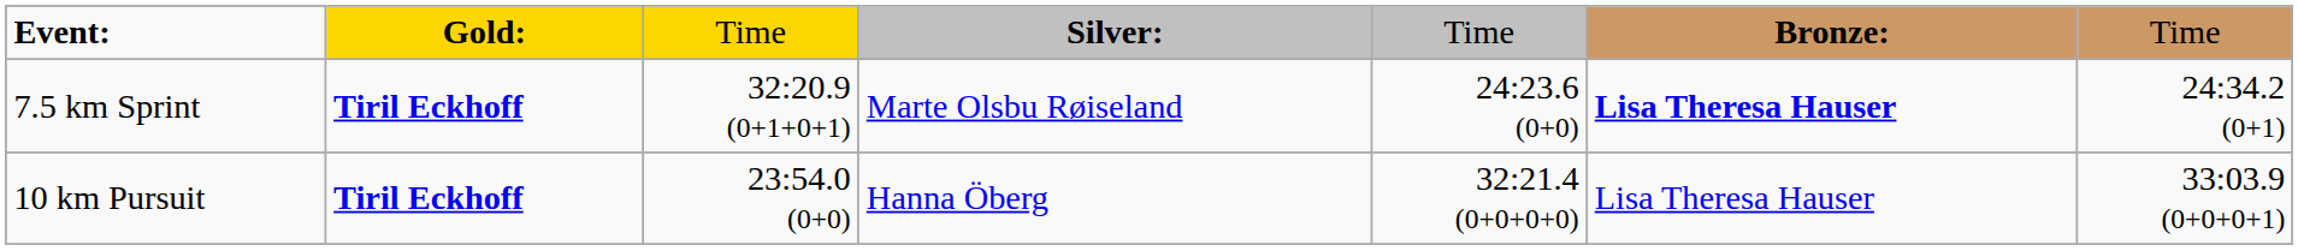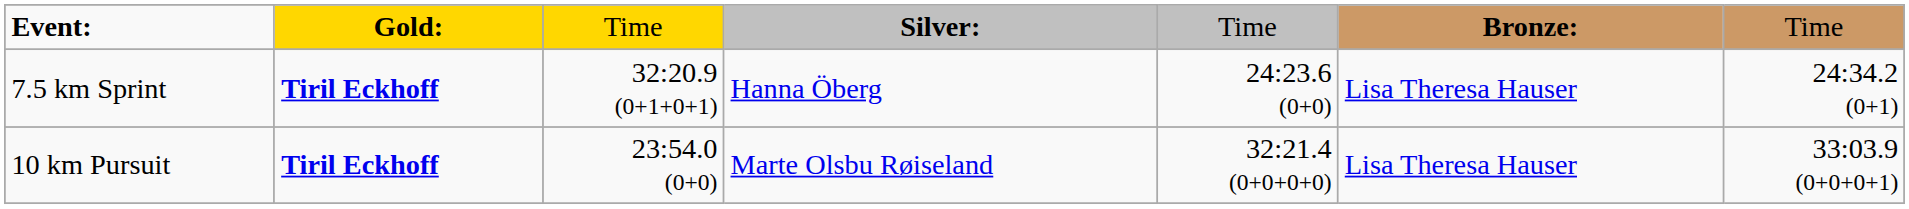7.5 km Sprint | column 4: Marte Olsbu Røiseland -> Hanna Öberg
7.5 km Sprint | column 6: bold -> normal
10 km Pursuit | column 4: Hanna Öberg -> Marte Olsbu Røiseland
